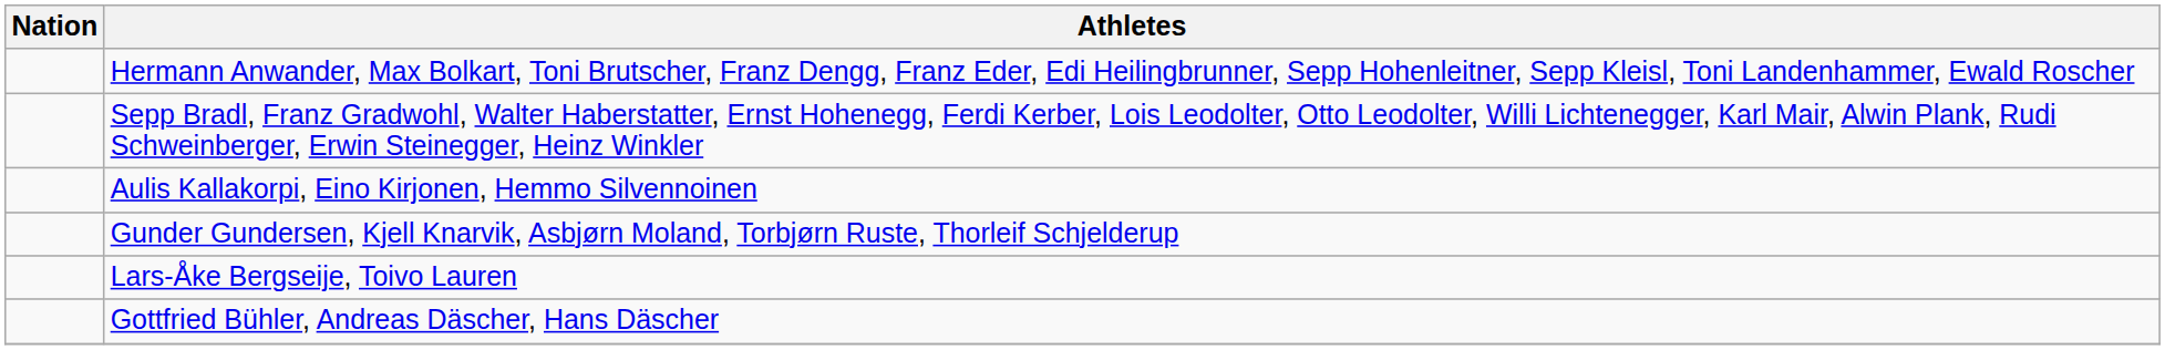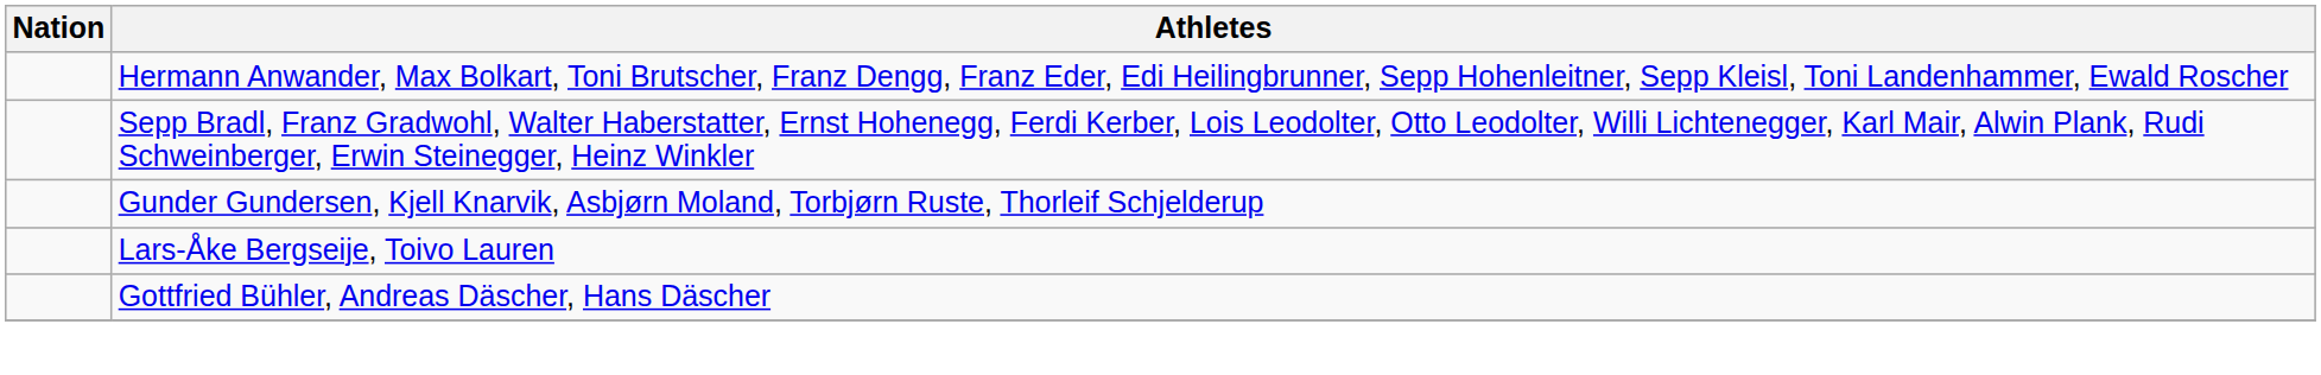- row: Aulis Kallakorpi, Eino Kirjonen, Hemmo Silvennoinen
